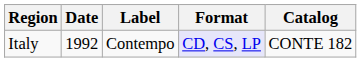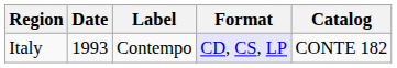Italy | Date: 1992 -> 1993
